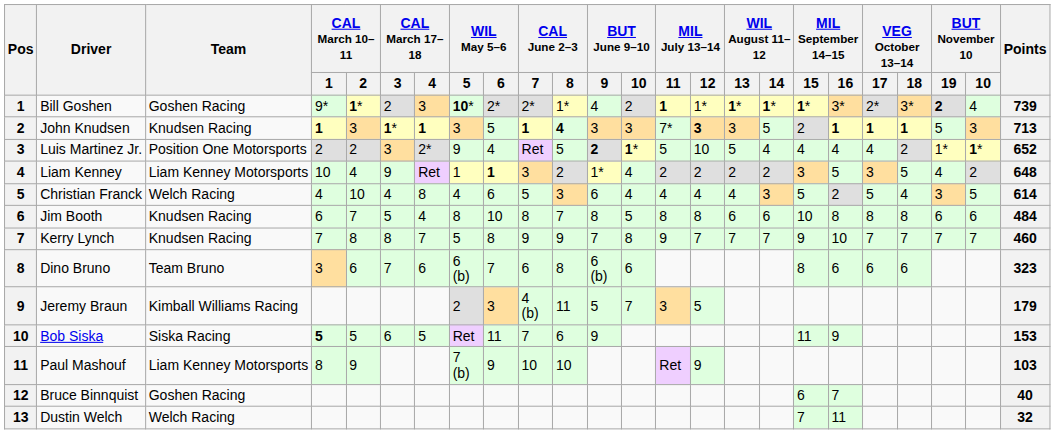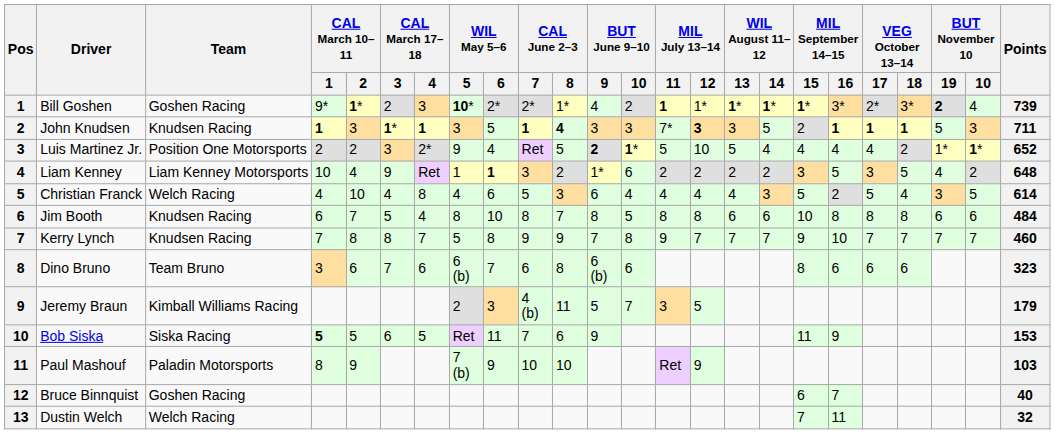John Knudsen | Points: 713 -> 711
Liam Kenney | BUT June 9–10 / 10: 4 -> 6
Paul Mashouf | Team: Liam Kenney Motorsports -> Paladin Motorsports
